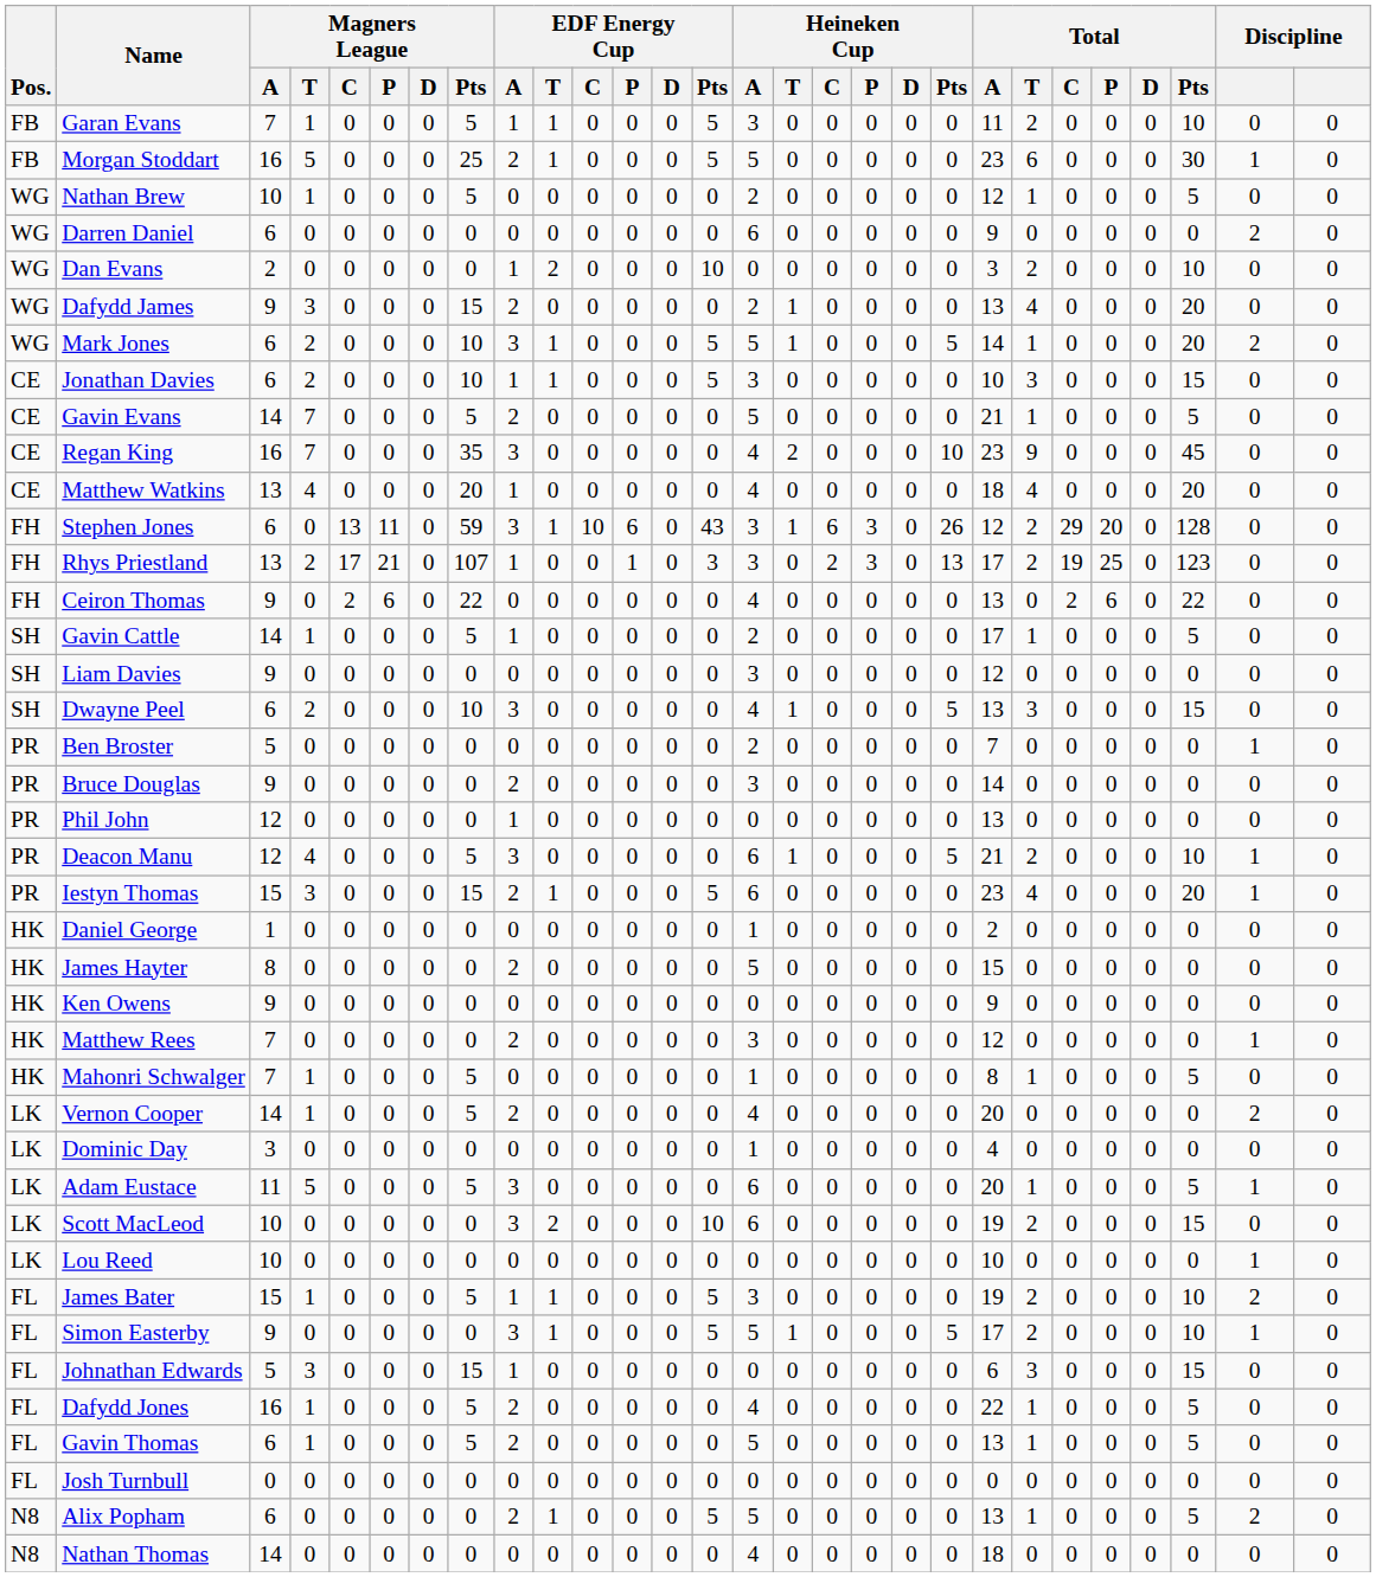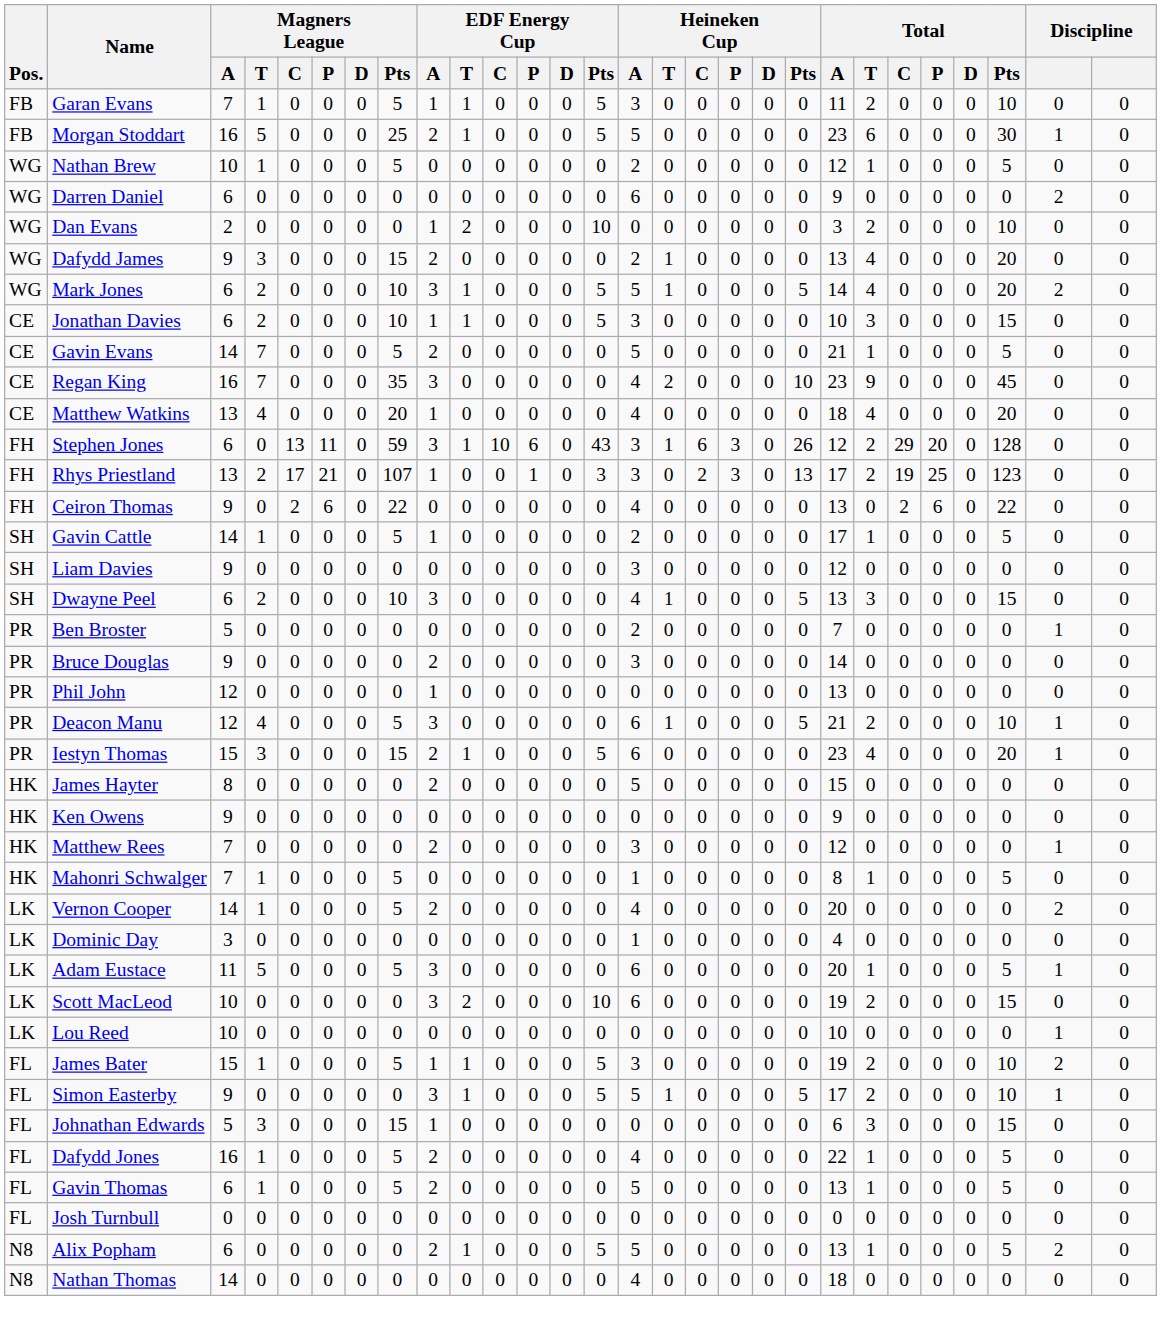Mark Jones | Total / T: 1 -> 4
- row: HK | Daniel George | 1 | 0 | 0 | 0 | 0 | 0 | 0 | 0 | 0 | 0 | 0 | 0 | 1 | 0 | 0 | 0 | 0 | 0 | 2 | 0 | 0 | 0 | 0 | 0 | 0 | 0
